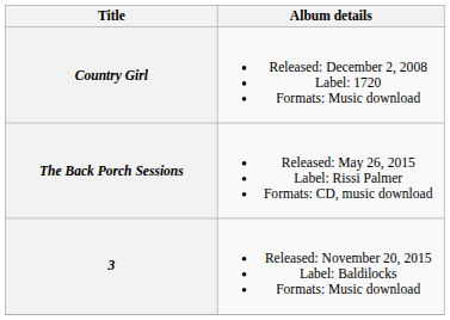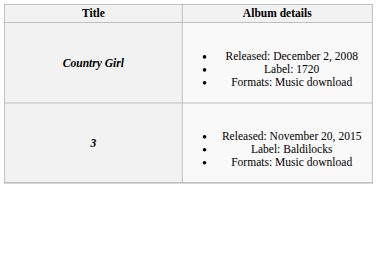- row: The Back Porch Sessions | Released: May 26, 2015 Label: Rissi Palmer Formats: CD, music download
